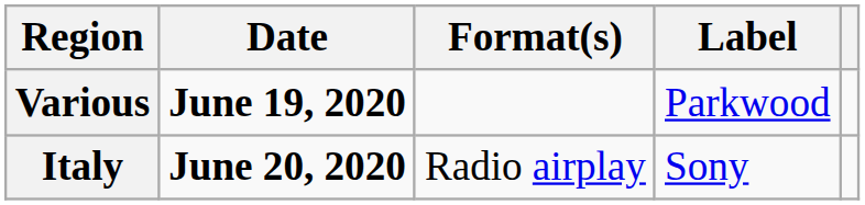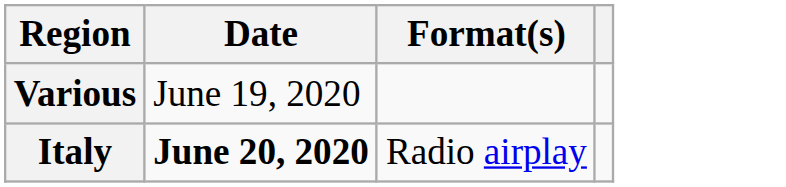- column: Label | Parkwood | Sony
Various | Date: bold -> normal
